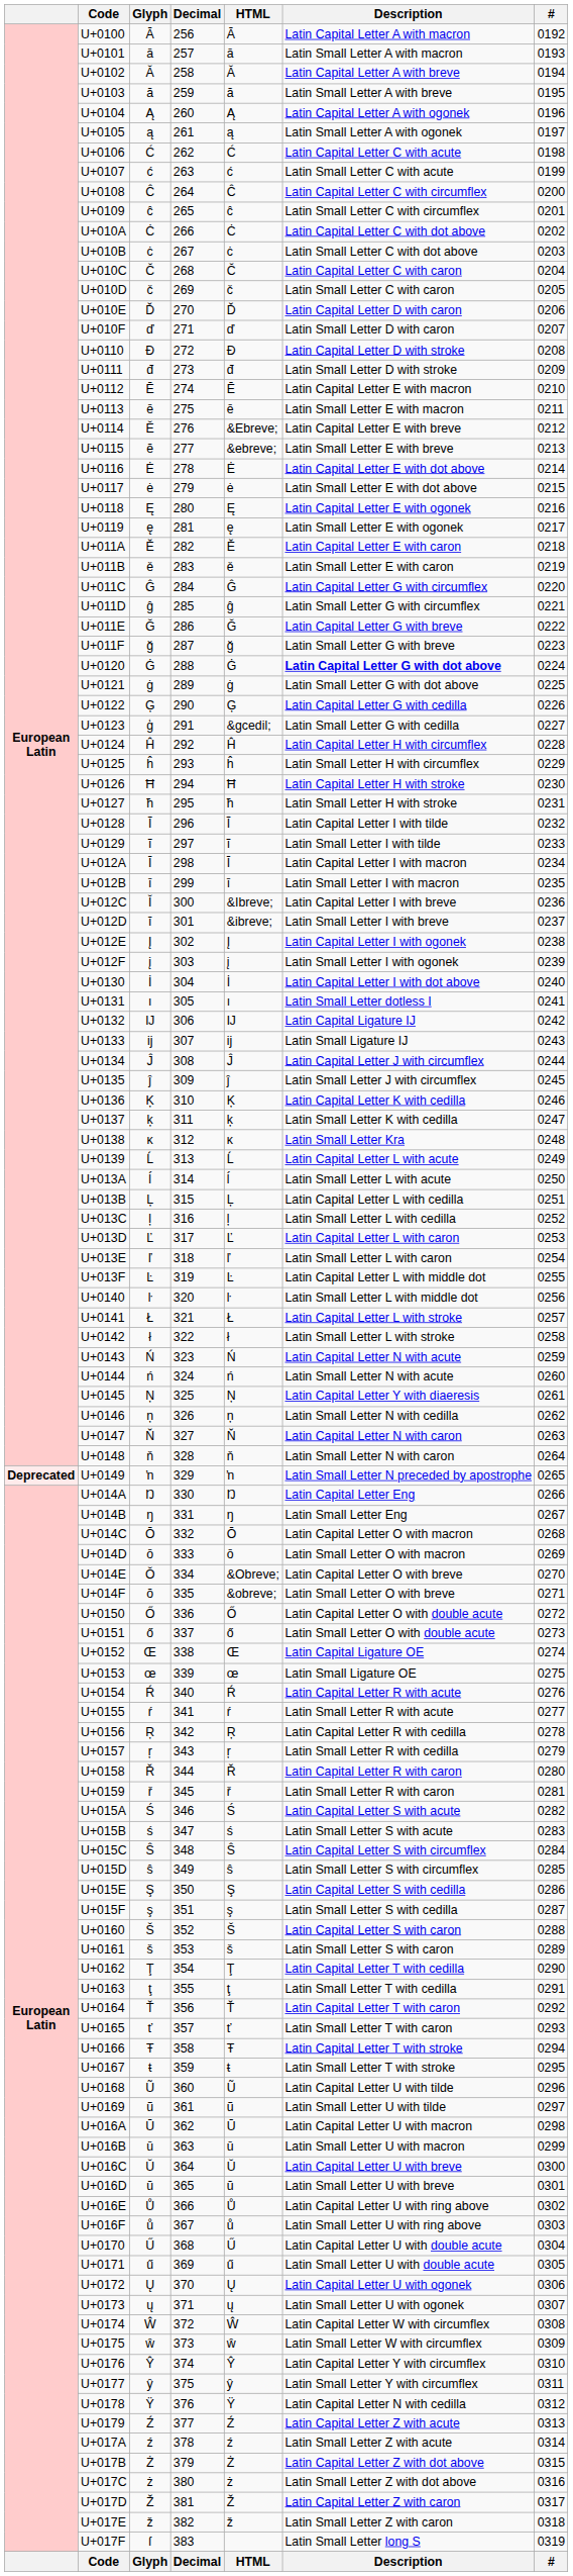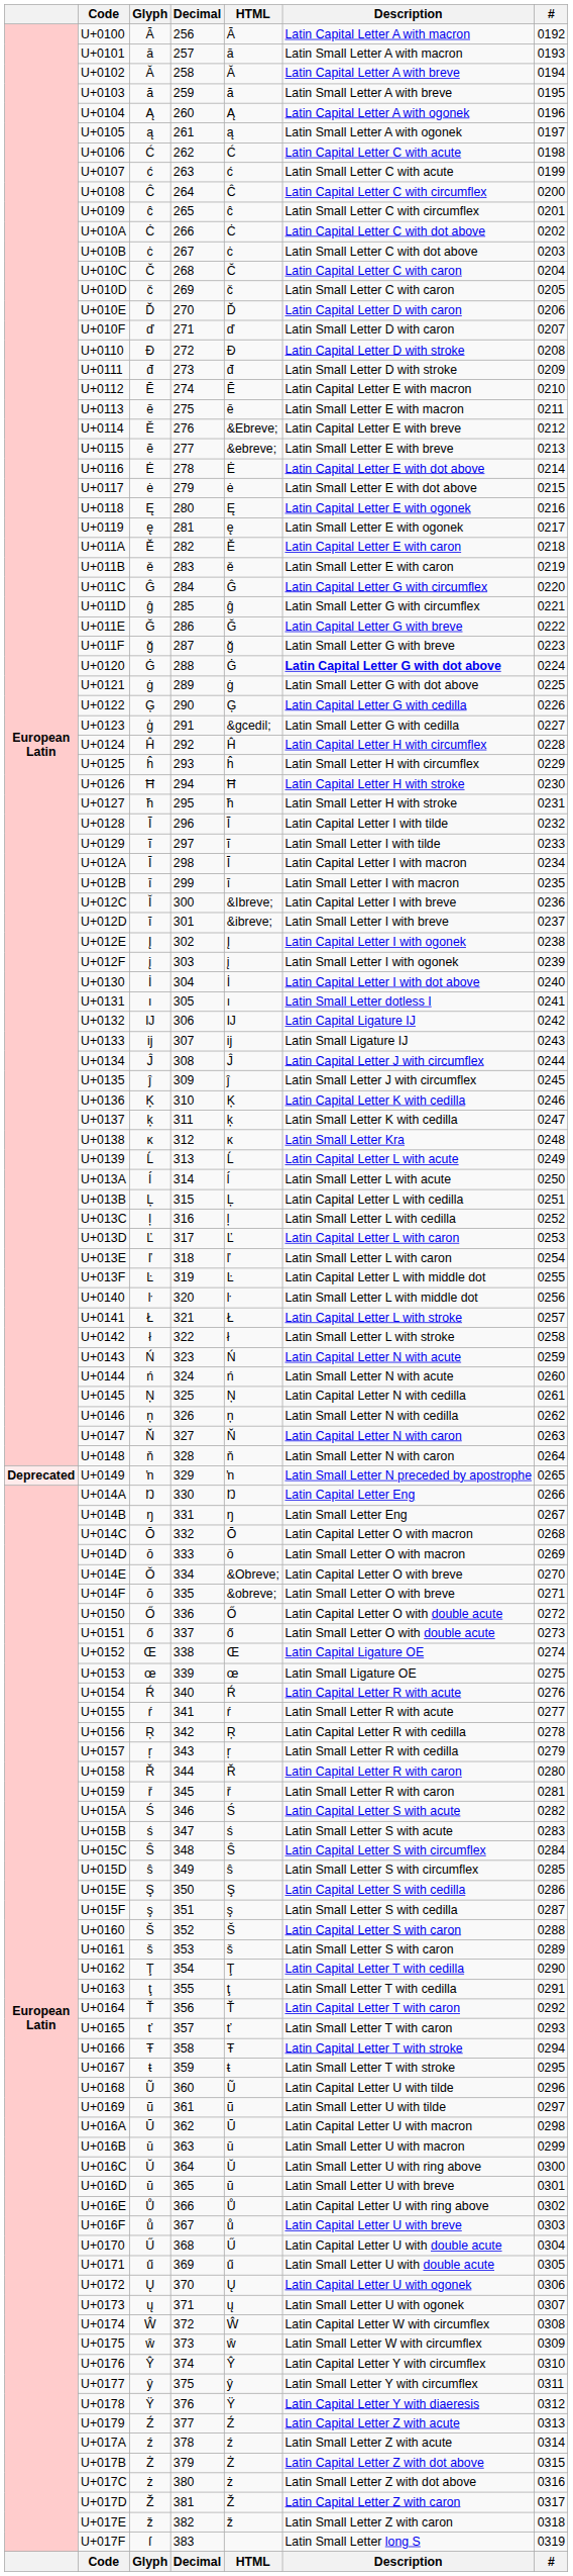U+0145 | Description: Latin Capital Letter Y with diaeresis -> Latin Capital Letter N with cedilla
U+016C | Description: Latin Capital Letter U with breve -> Latin Small Letter U with ring above
U+016F | Description: Latin Small Letter U with ring above -> Latin Capital Letter U with breve
U+0178 | Description: Latin Capital Letter N with cedilla -> Latin Capital Letter Y with diaeresis
